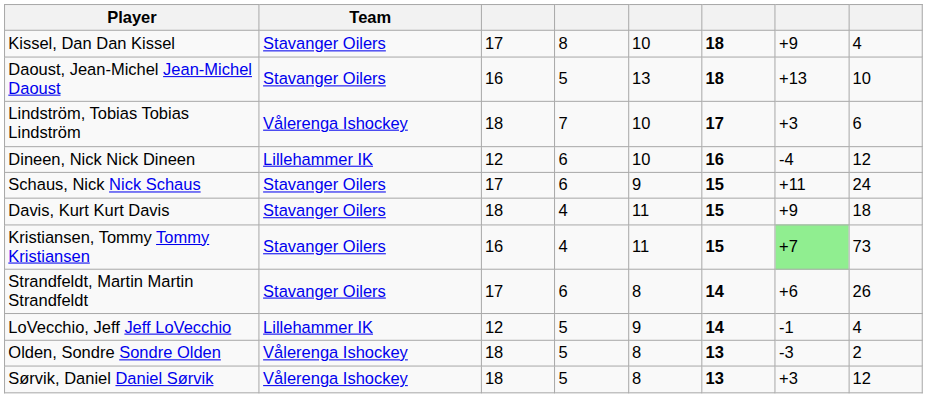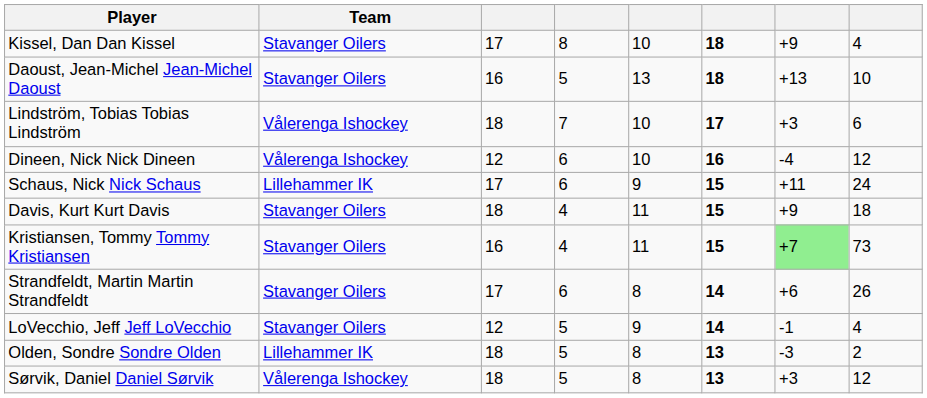Dineen, Nick Nick Dineen | Team: Lillehammer IK -> Vålerenga Ishockey
Schaus, Nick Nick Schaus | Team: Stavanger Oilers -> Lillehammer IK
LoVecchio, Jeff Jeff LoVecchio | Team: Lillehammer IK -> Stavanger Oilers
Olden, Sondre Sondre Olden | Team: Vålerenga Ishockey -> Lillehammer IK
